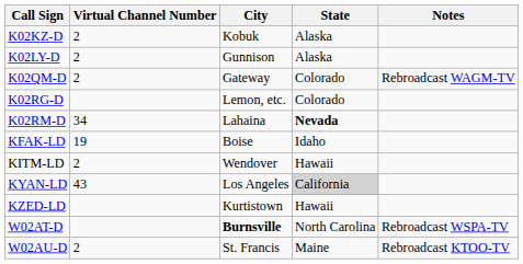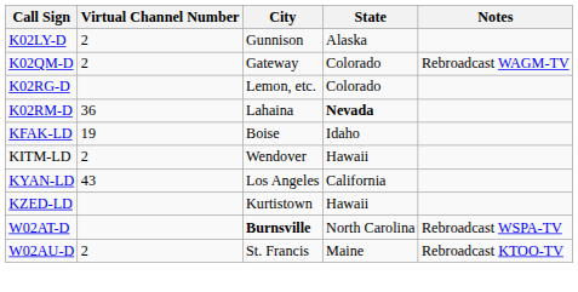- row: K02KZ-D | 2 | Kobuk | Alaska
K02RM-D | Virtual Channel Number: 34 -> 36
KYAN-LD | State: lightgrey background -> no background
